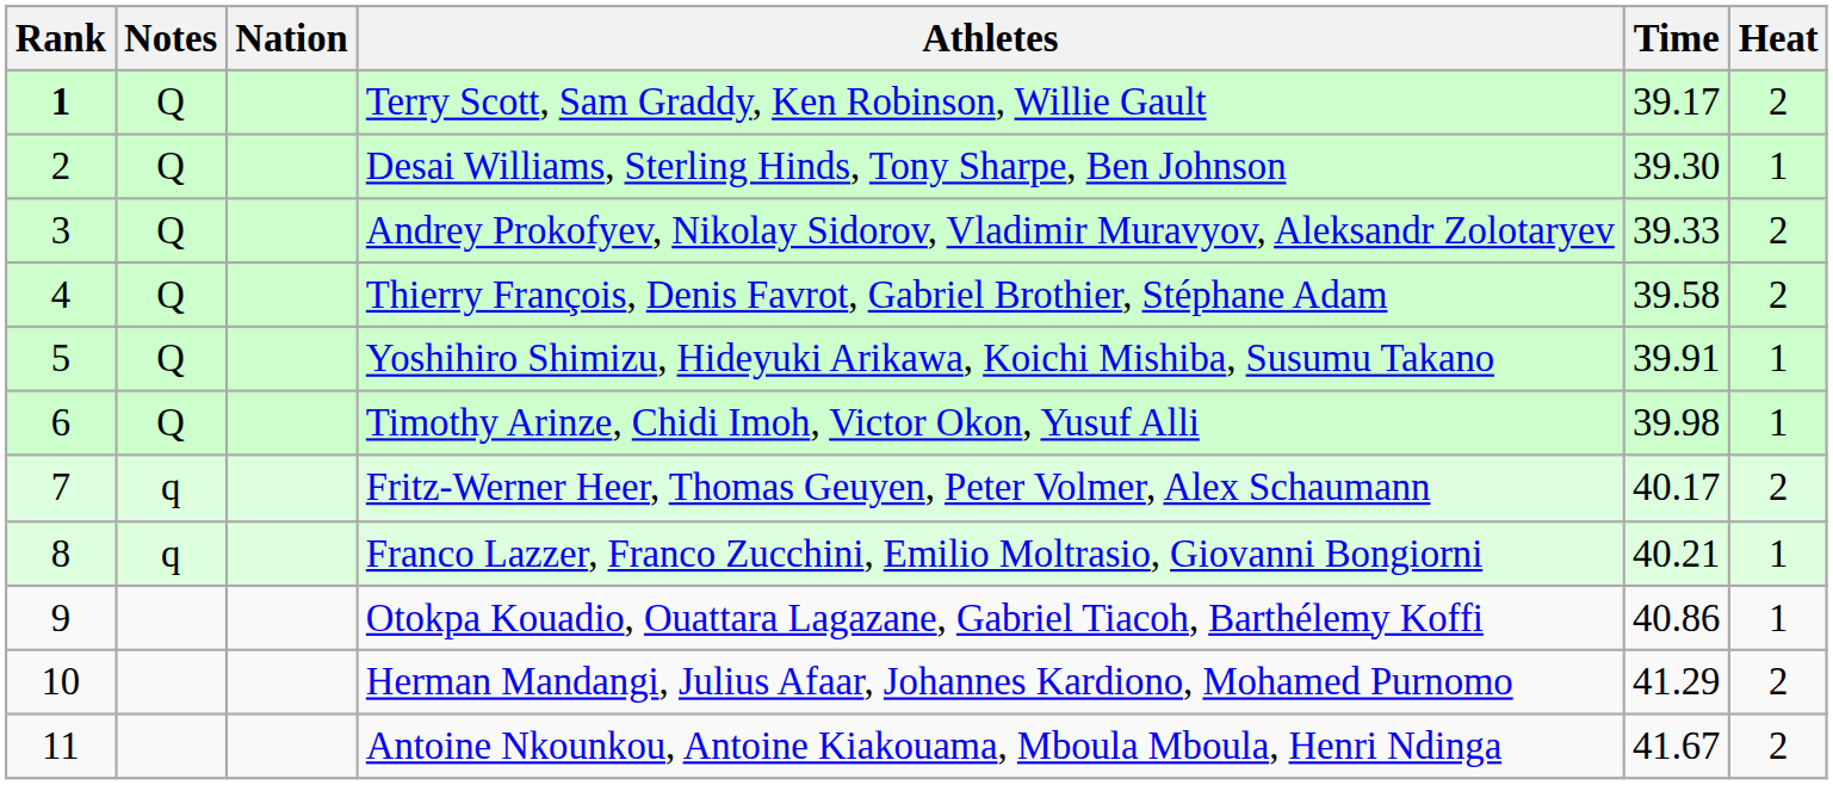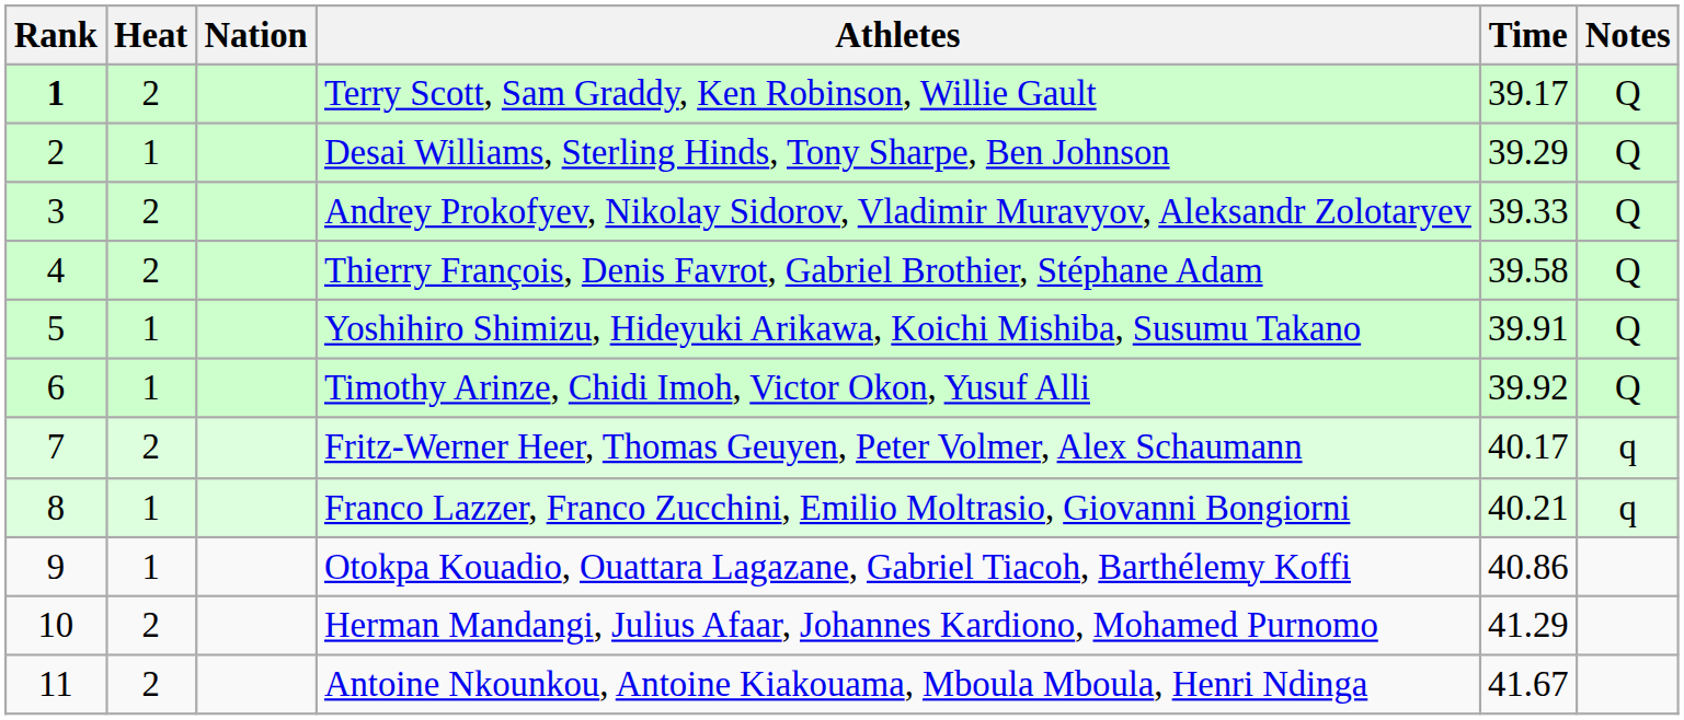columns swapped: Heat <-> Notes
Desai Williams, Sterling Hinds, Tony Sharpe, Ben Johnson | Time: 39.30 -> 39.29
Timothy Arinze, Chidi Imoh, Victor Okon, Yusuf Alli | Time: 39.98 -> 39.92
